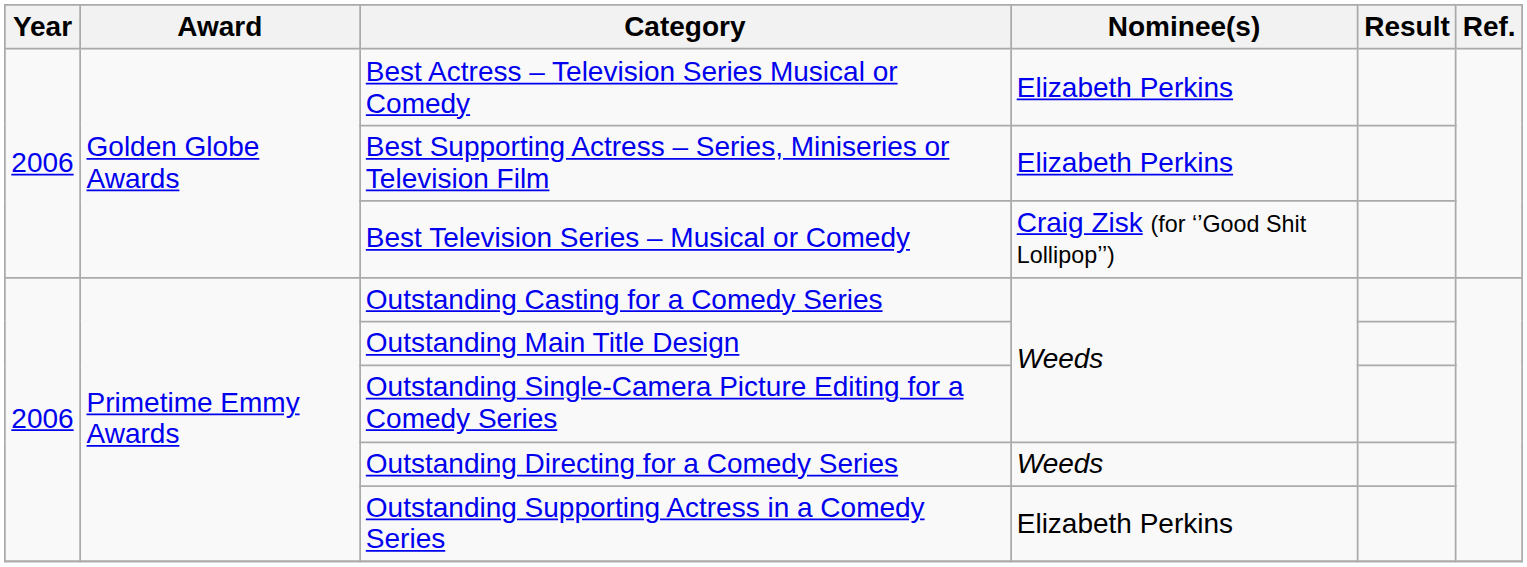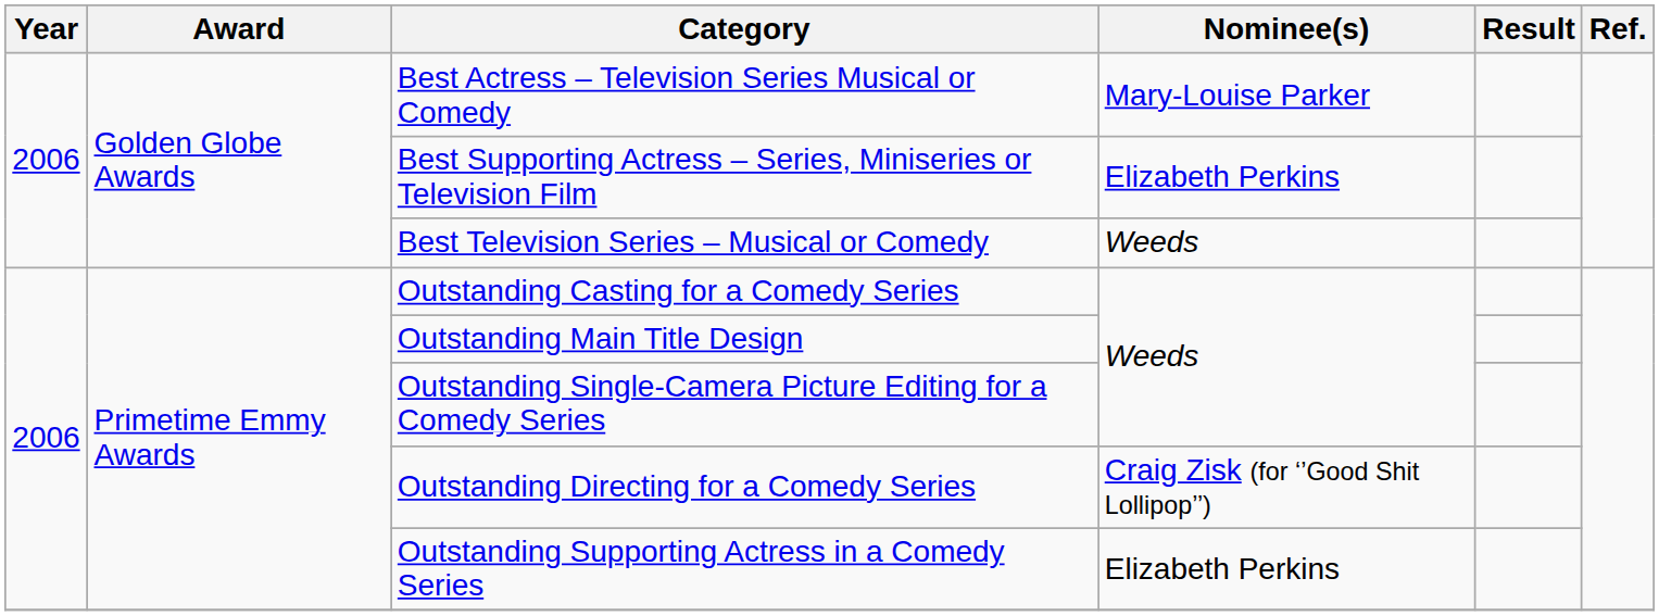Best Actress – Television Series Musical or Comedy | Nominee(s): Elizabeth Perkins -> Mary-Louise Parker
Best Television Series – Musical or Comedy | Nominee(s): Craig Zisk (for ‘’Good Shit Lollipop’’) -> Weeds
Outstanding Directing for a Comedy Series | Nominee(s): Weeds -> Craig Zisk (for ‘’Good Shit Lollipop’’)
